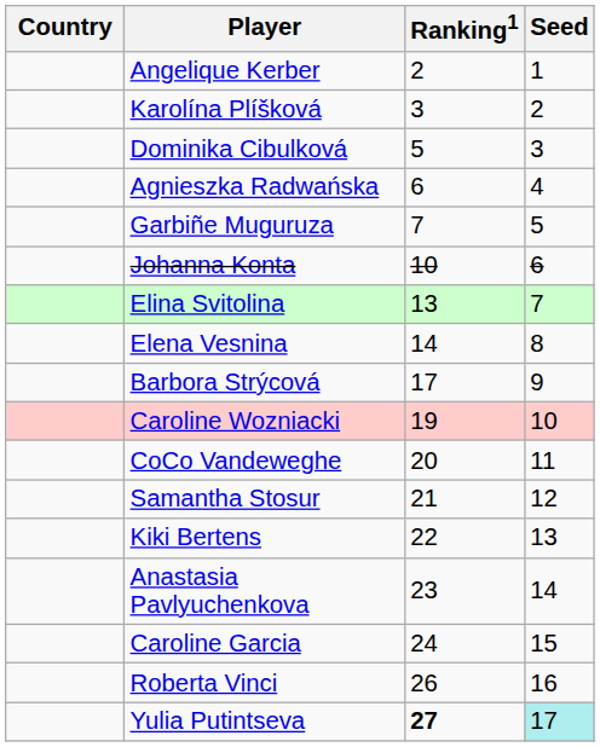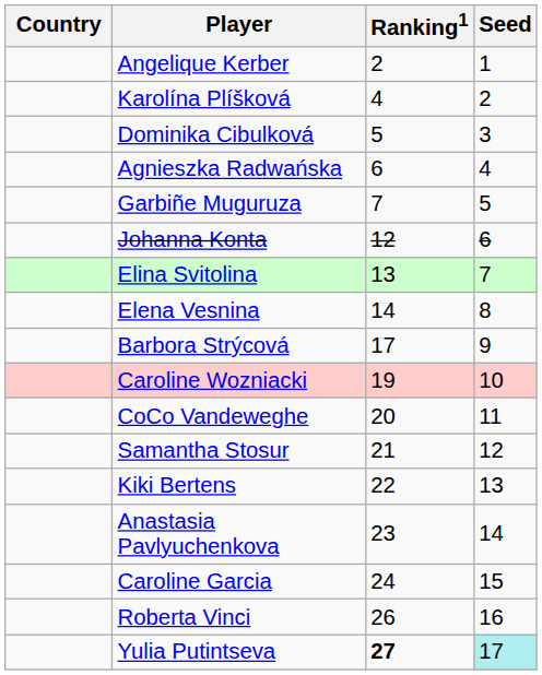Karolína Plíšková | Ranking1: 3 -> 4
Johanna Konta | Ranking1: 10 -> 12
